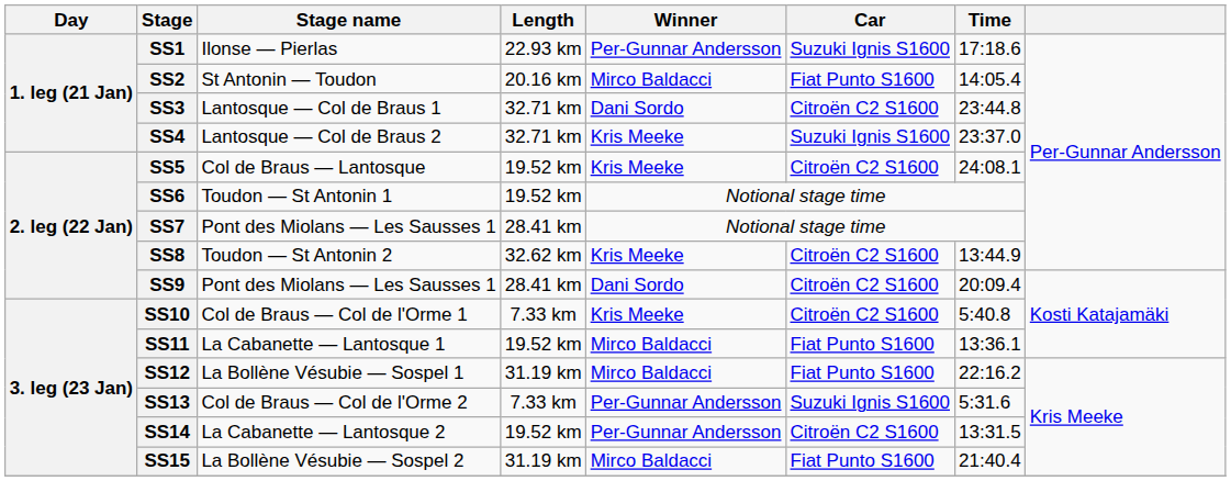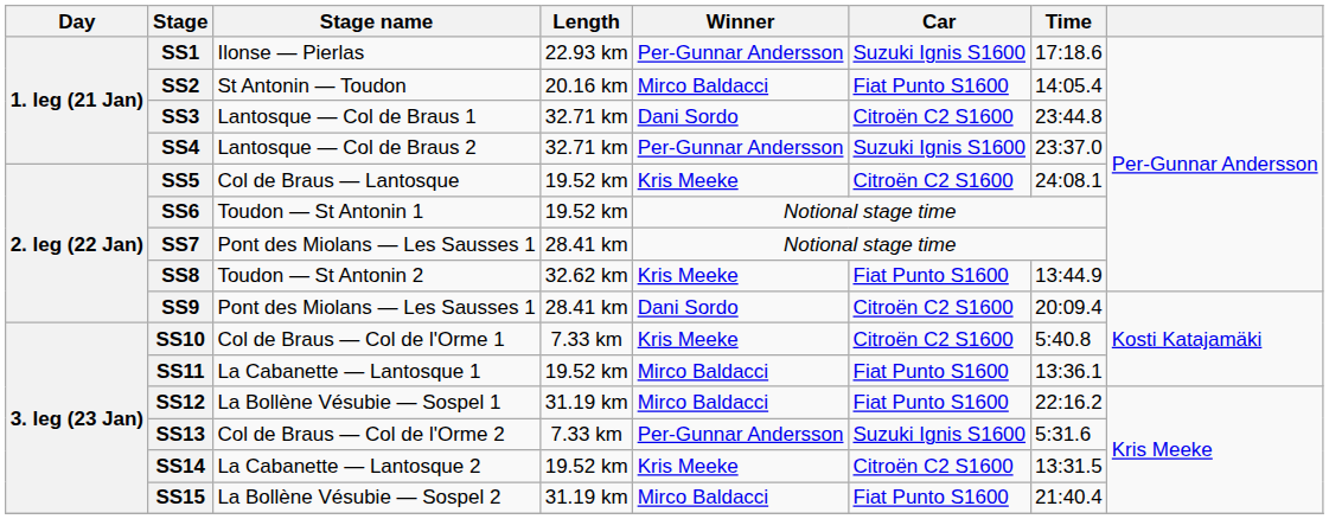SS4 | Winner: Kris Meeke -> Per-Gunnar Andersson
SS8 | Car: Citroën C2 S1600 -> Fiat Punto S1600
SS14 | Winner: Per-Gunnar Andersson -> Kris Meeke
